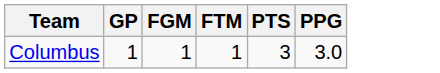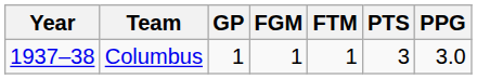+ column: Year | 1937–38
